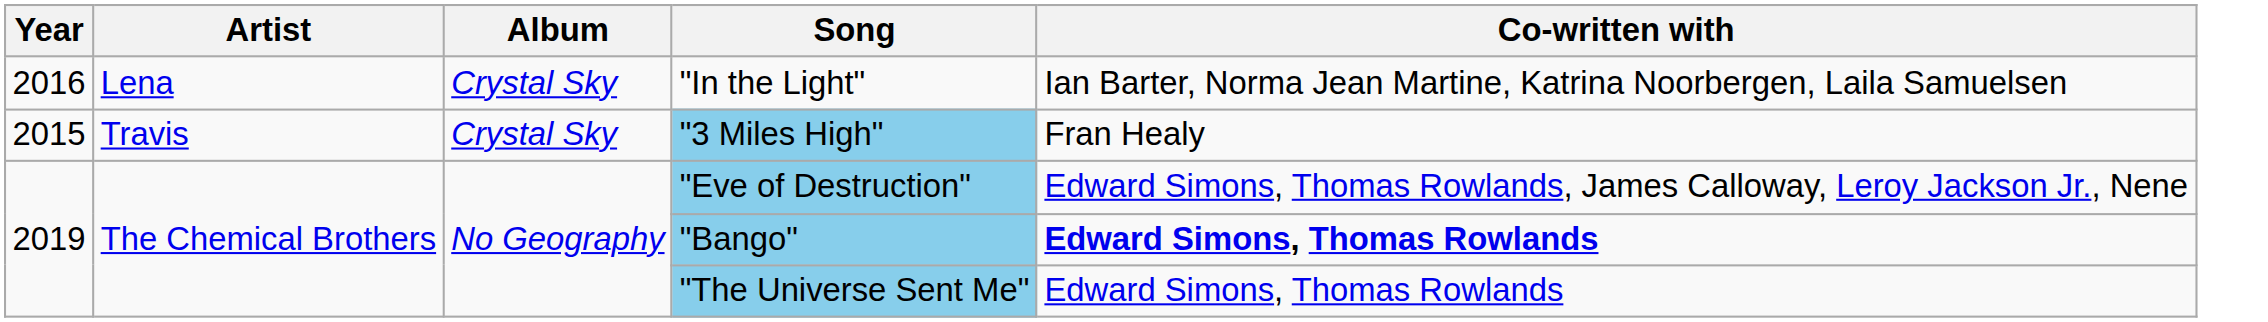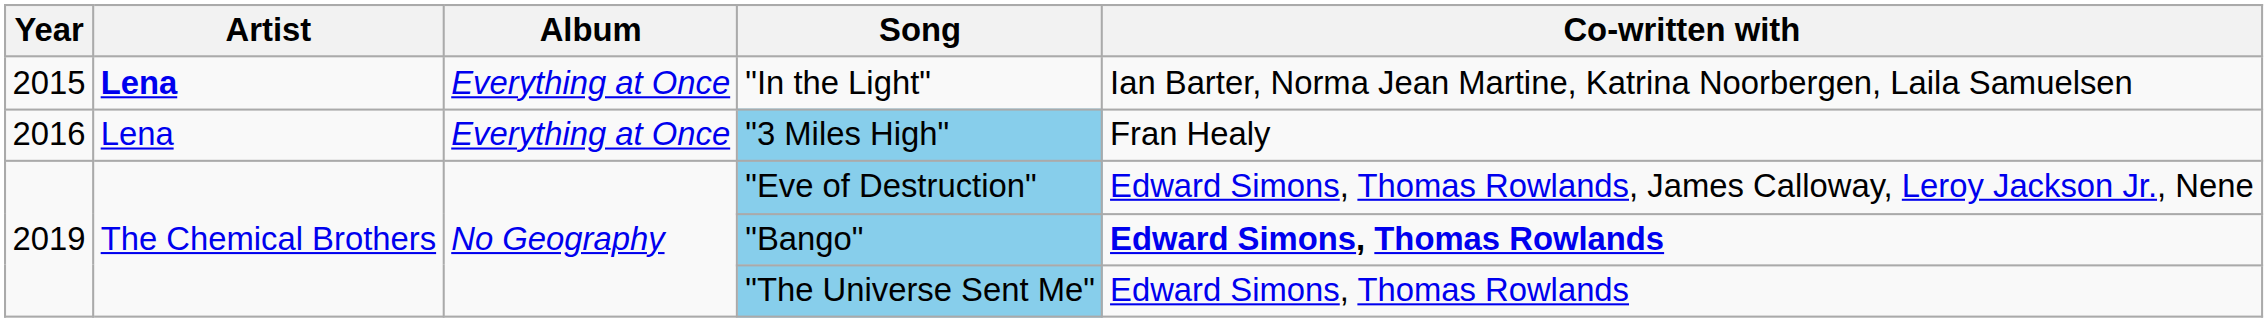"In the Light" | Year: 2016 -> 2015
"In the Light" | Artist: normal -> bold
"In the Light" | Album: Crystal Sky -> Everything at Once
"3 Miles High" | Year: 2015 -> 2016
"3 Miles High" | Artist: Travis -> Lena
"3 Miles High" | Album: Crystal Sky -> Everything at Once
